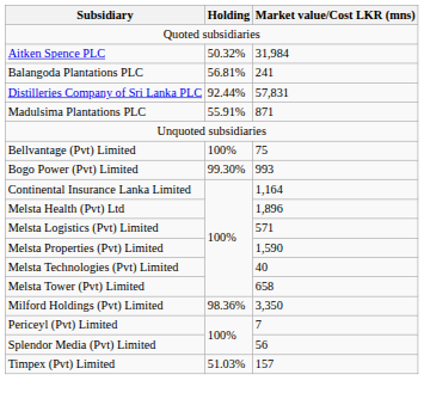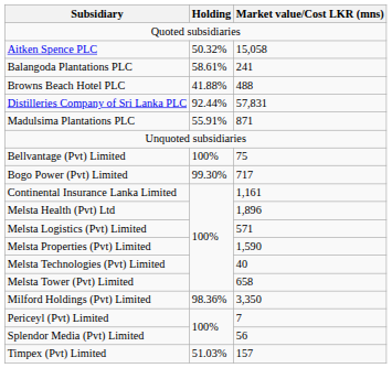Aitken Spence PLC | Market value/Cost LKR (mns): 31,984 -> 15,058
Balangoda Plantations PLC | Holding: 56.81% -> 58.61%
+ row: Browns Beach Hotel PLC | 41.88% | 488
Bogo Power (Pvt) Limited | Market value/Cost LKR (mns): 993 -> 717
Continental Insurance Lanka Limited | Market value/Cost LKR (mns): 1,164 -> 1,161
